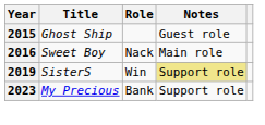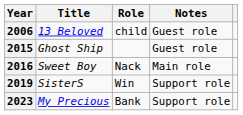+ row: 2006 | 13 Beloved | child | Guest role
2019 | Notes: khaki background -> no background
